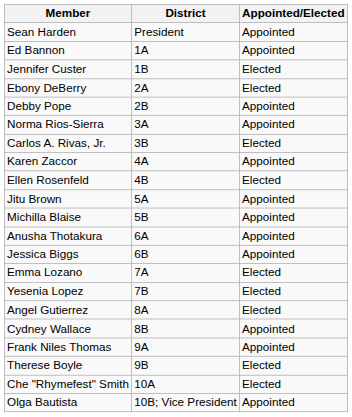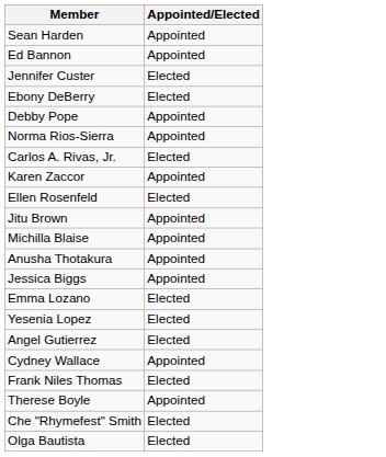- column: District | President | 1A | 1B | 2A | 2B | 3A | 3B | 4A | 4B | 5A | 5B | 6A | 6B | 7A | 7B | 8A | 8B | 9A | 9B | 10A | 10B; Vice President
Frank Niles Thomas | Appointed/Elected: Appointed -> Elected
Therese Boyle | Appointed/Elected: Elected -> Appointed
Olga Bautista | Appointed/Elected: Appointed -> Elected
